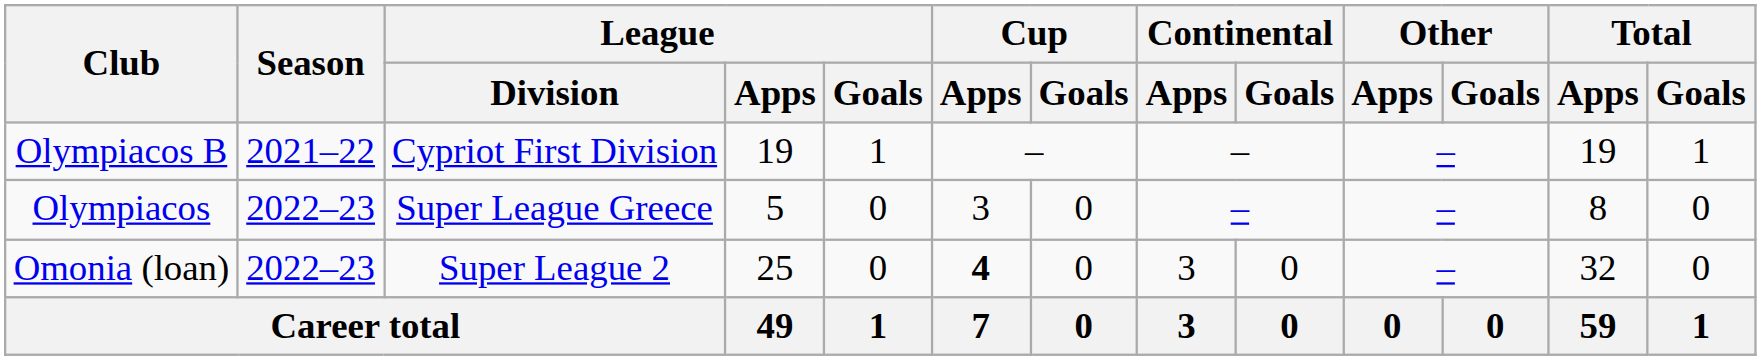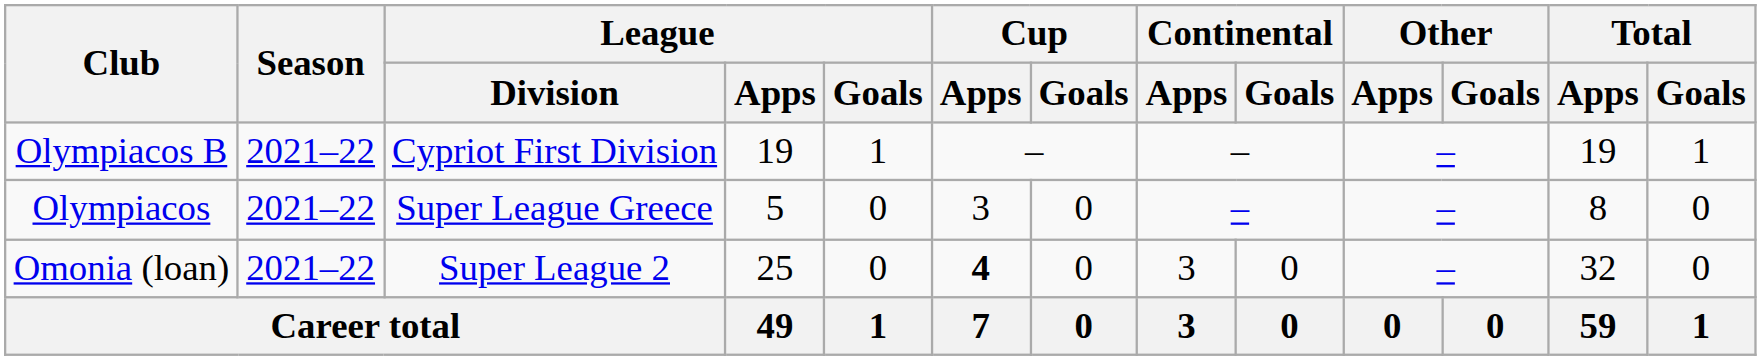Olympiacos | Season: 2022–23 -> 2021–22
Omonia (loan) | Season: 2022–23 -> 2021–22
